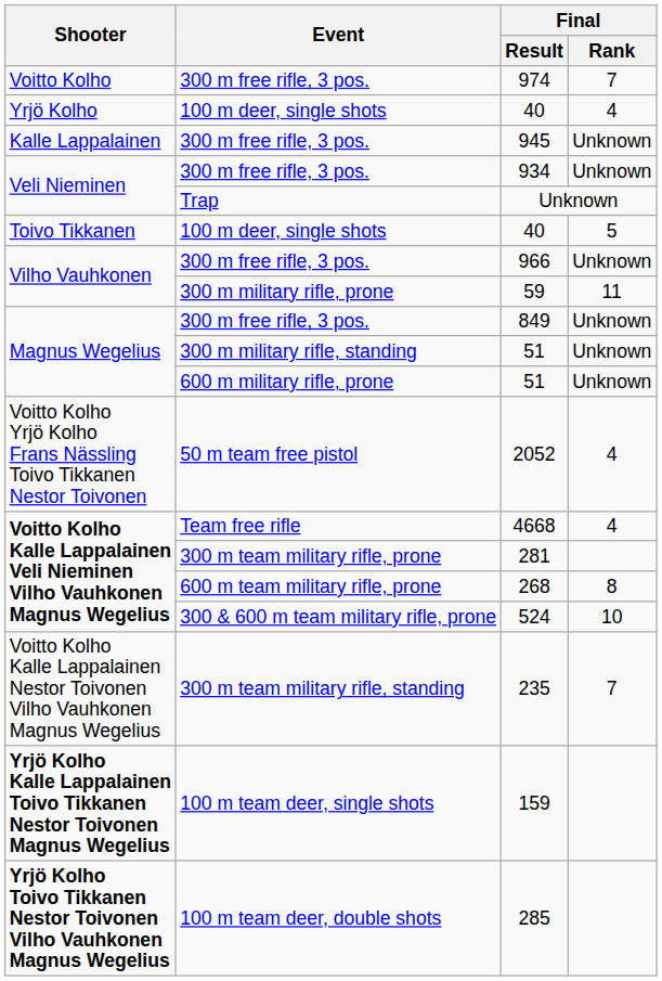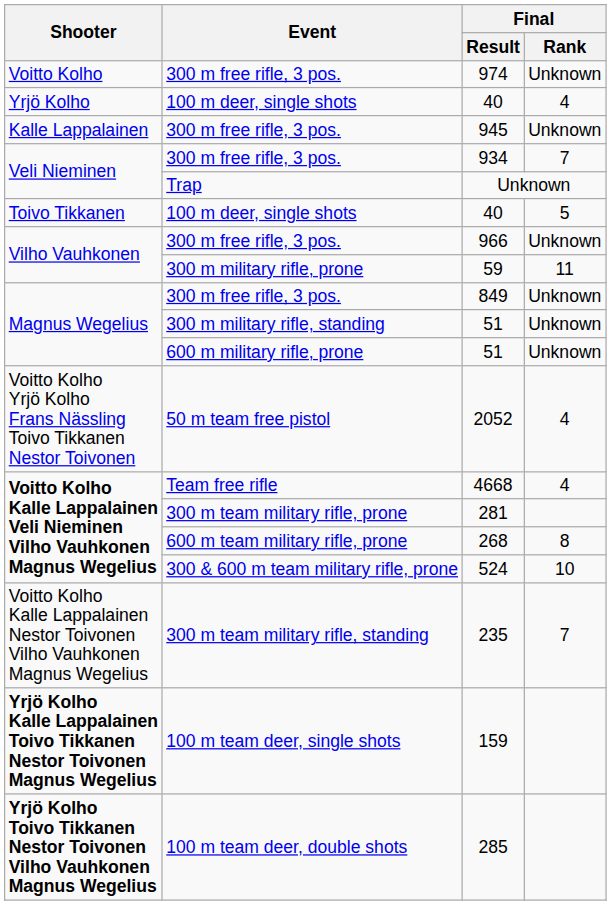974 | Final / Rank: 7 -> Unknown
934 | Final / Rank: Unknown -> 7
